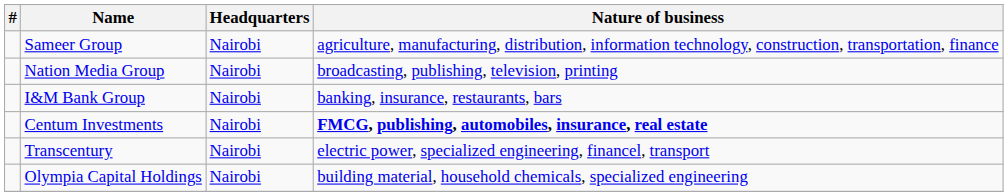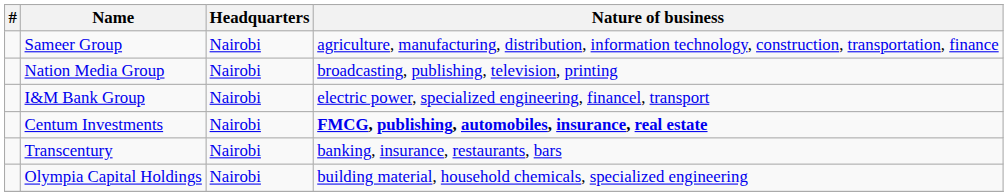I&M Bank Group | Nature of business: banking, insurance, restaurants, bars -> electric power, specialized engineering, financel, transport
Transcentury | Nature of business: electric power, specialized engineering, financel, transport -> banking, insurance, restaurants, bars
